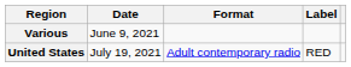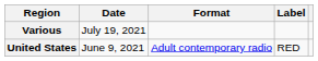Various | Date: June 9, 2021 -> July 19, 2021
United States | Date: July 19, 2021 -> June 9, 2021
